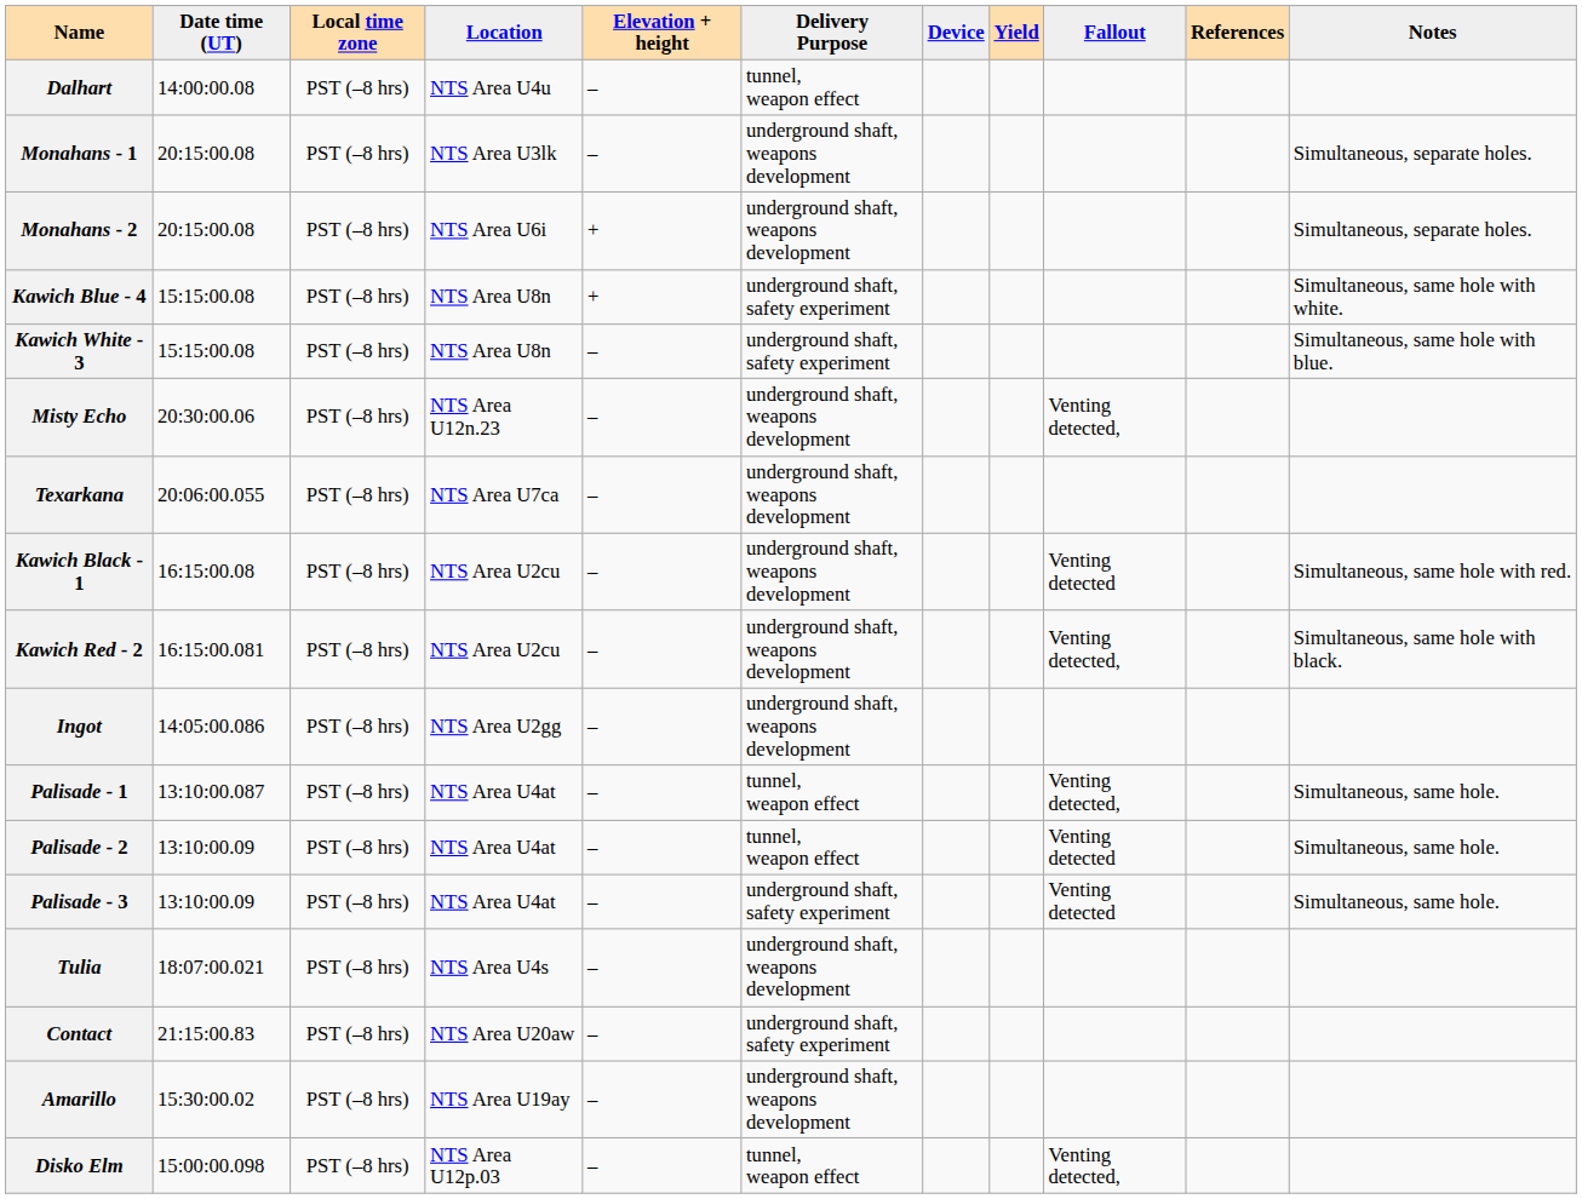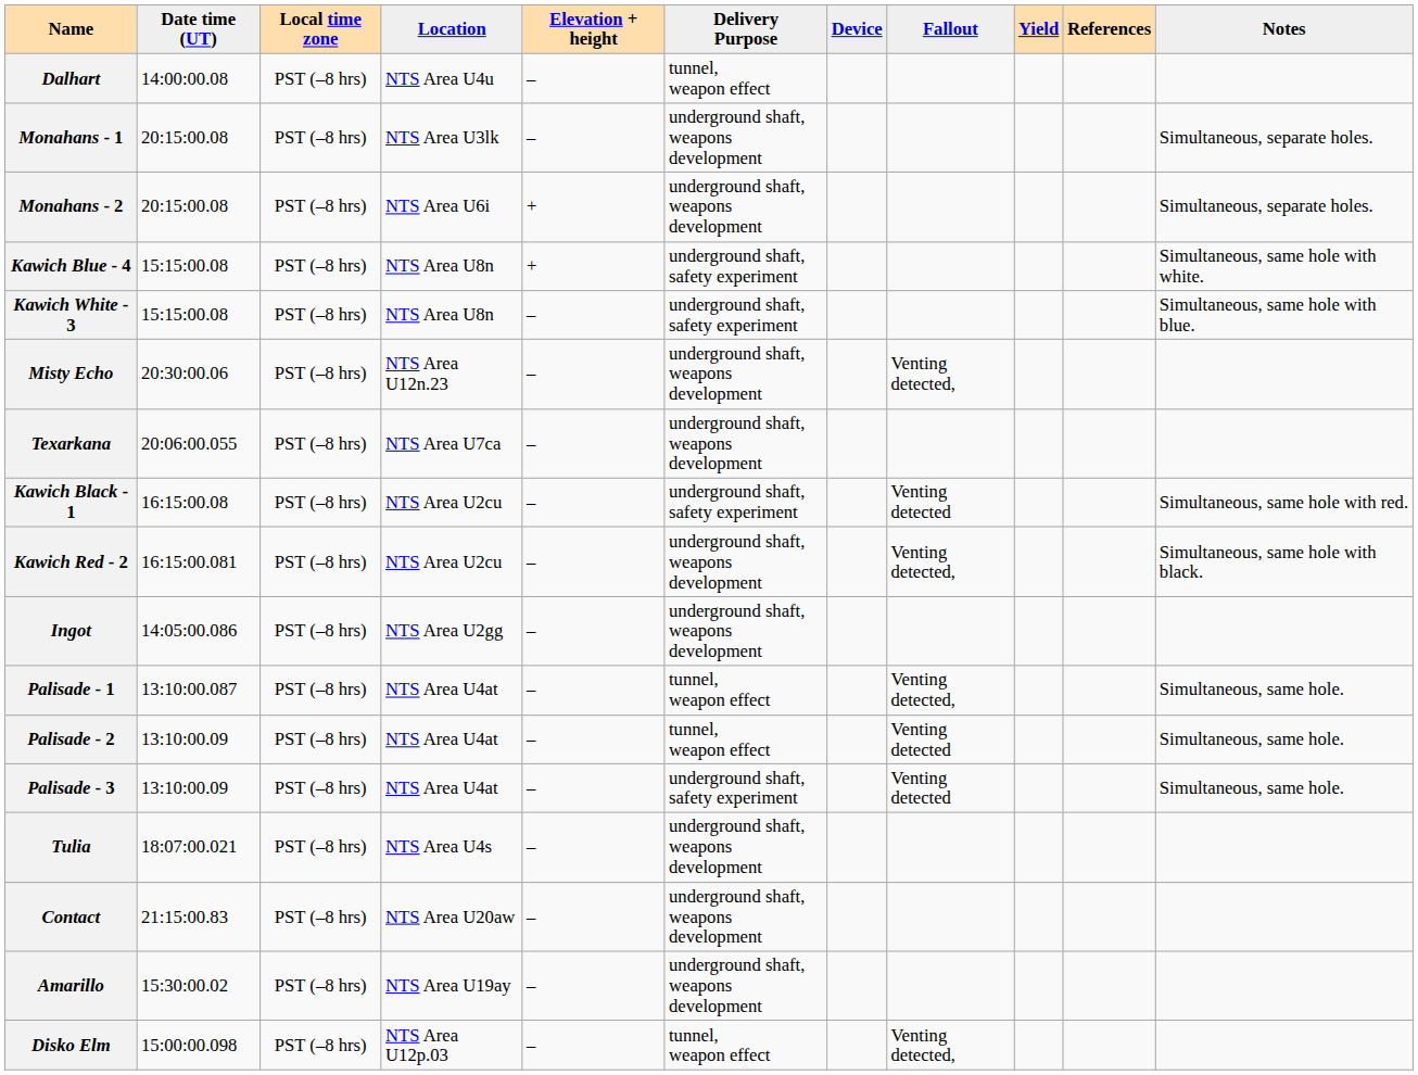columns swapped: Yield <-> Fallout
Kawich Black - 1 | Delivery Purpose: underground shaft, weapons development -> underground shaft, safety experiment
Contact | Delivery Purpose: underground shaft, safety experiment -> underground shaft, weapons development
